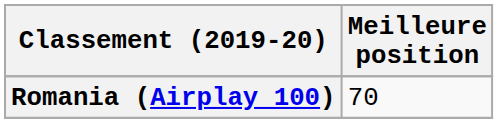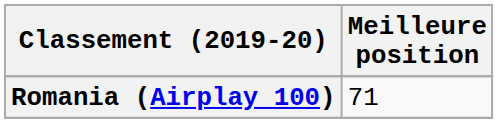Romania (Airplay 100) | Meilleure position: 70 -> 71
